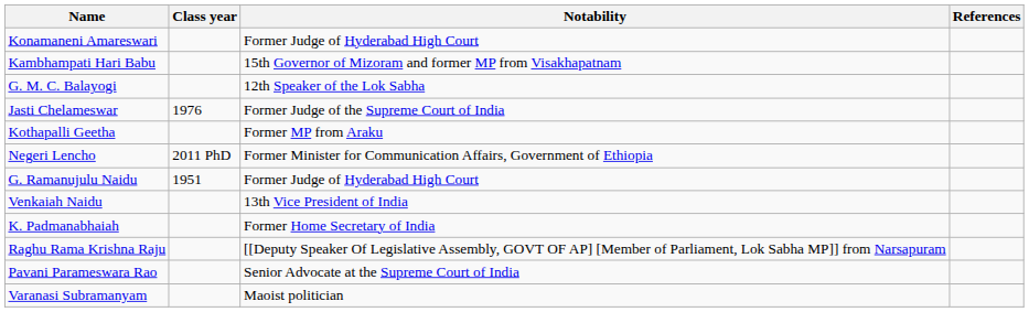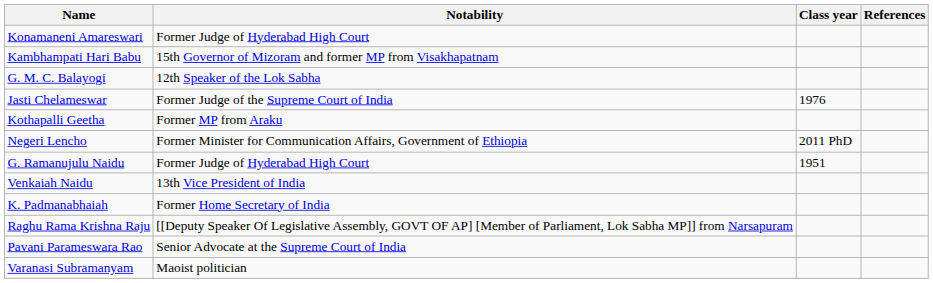columns swapped: Class year <-> Notability
